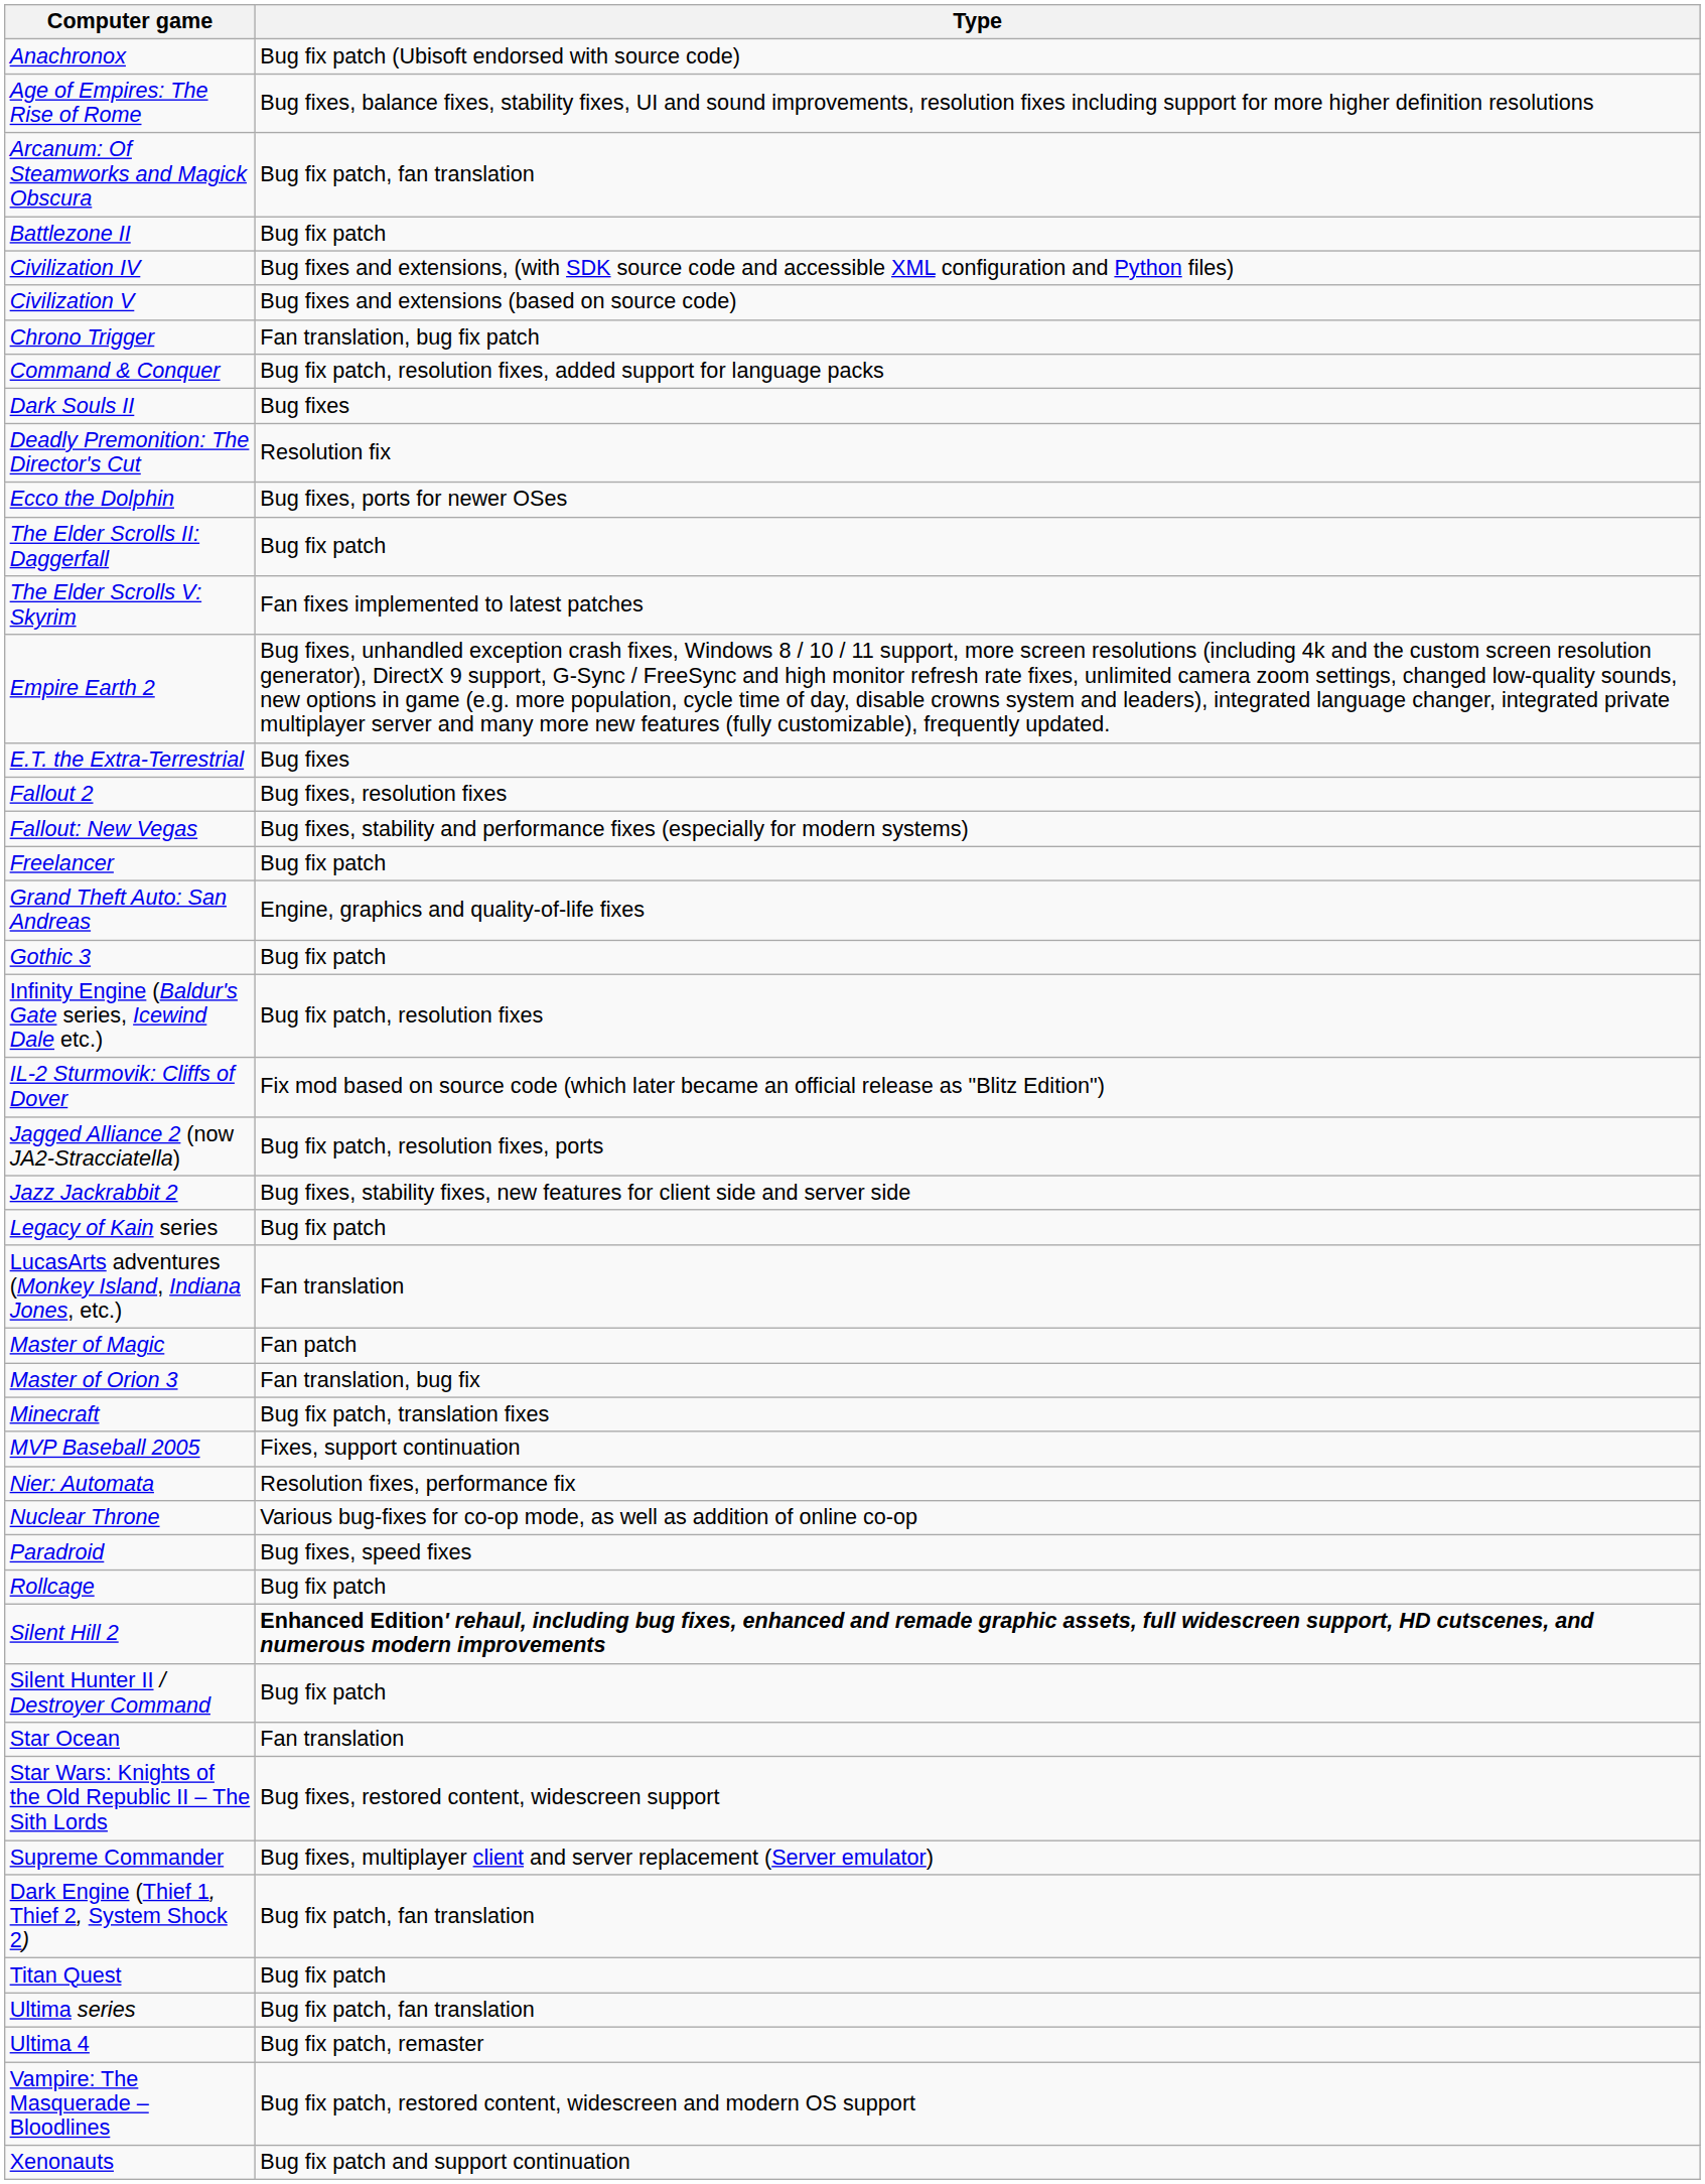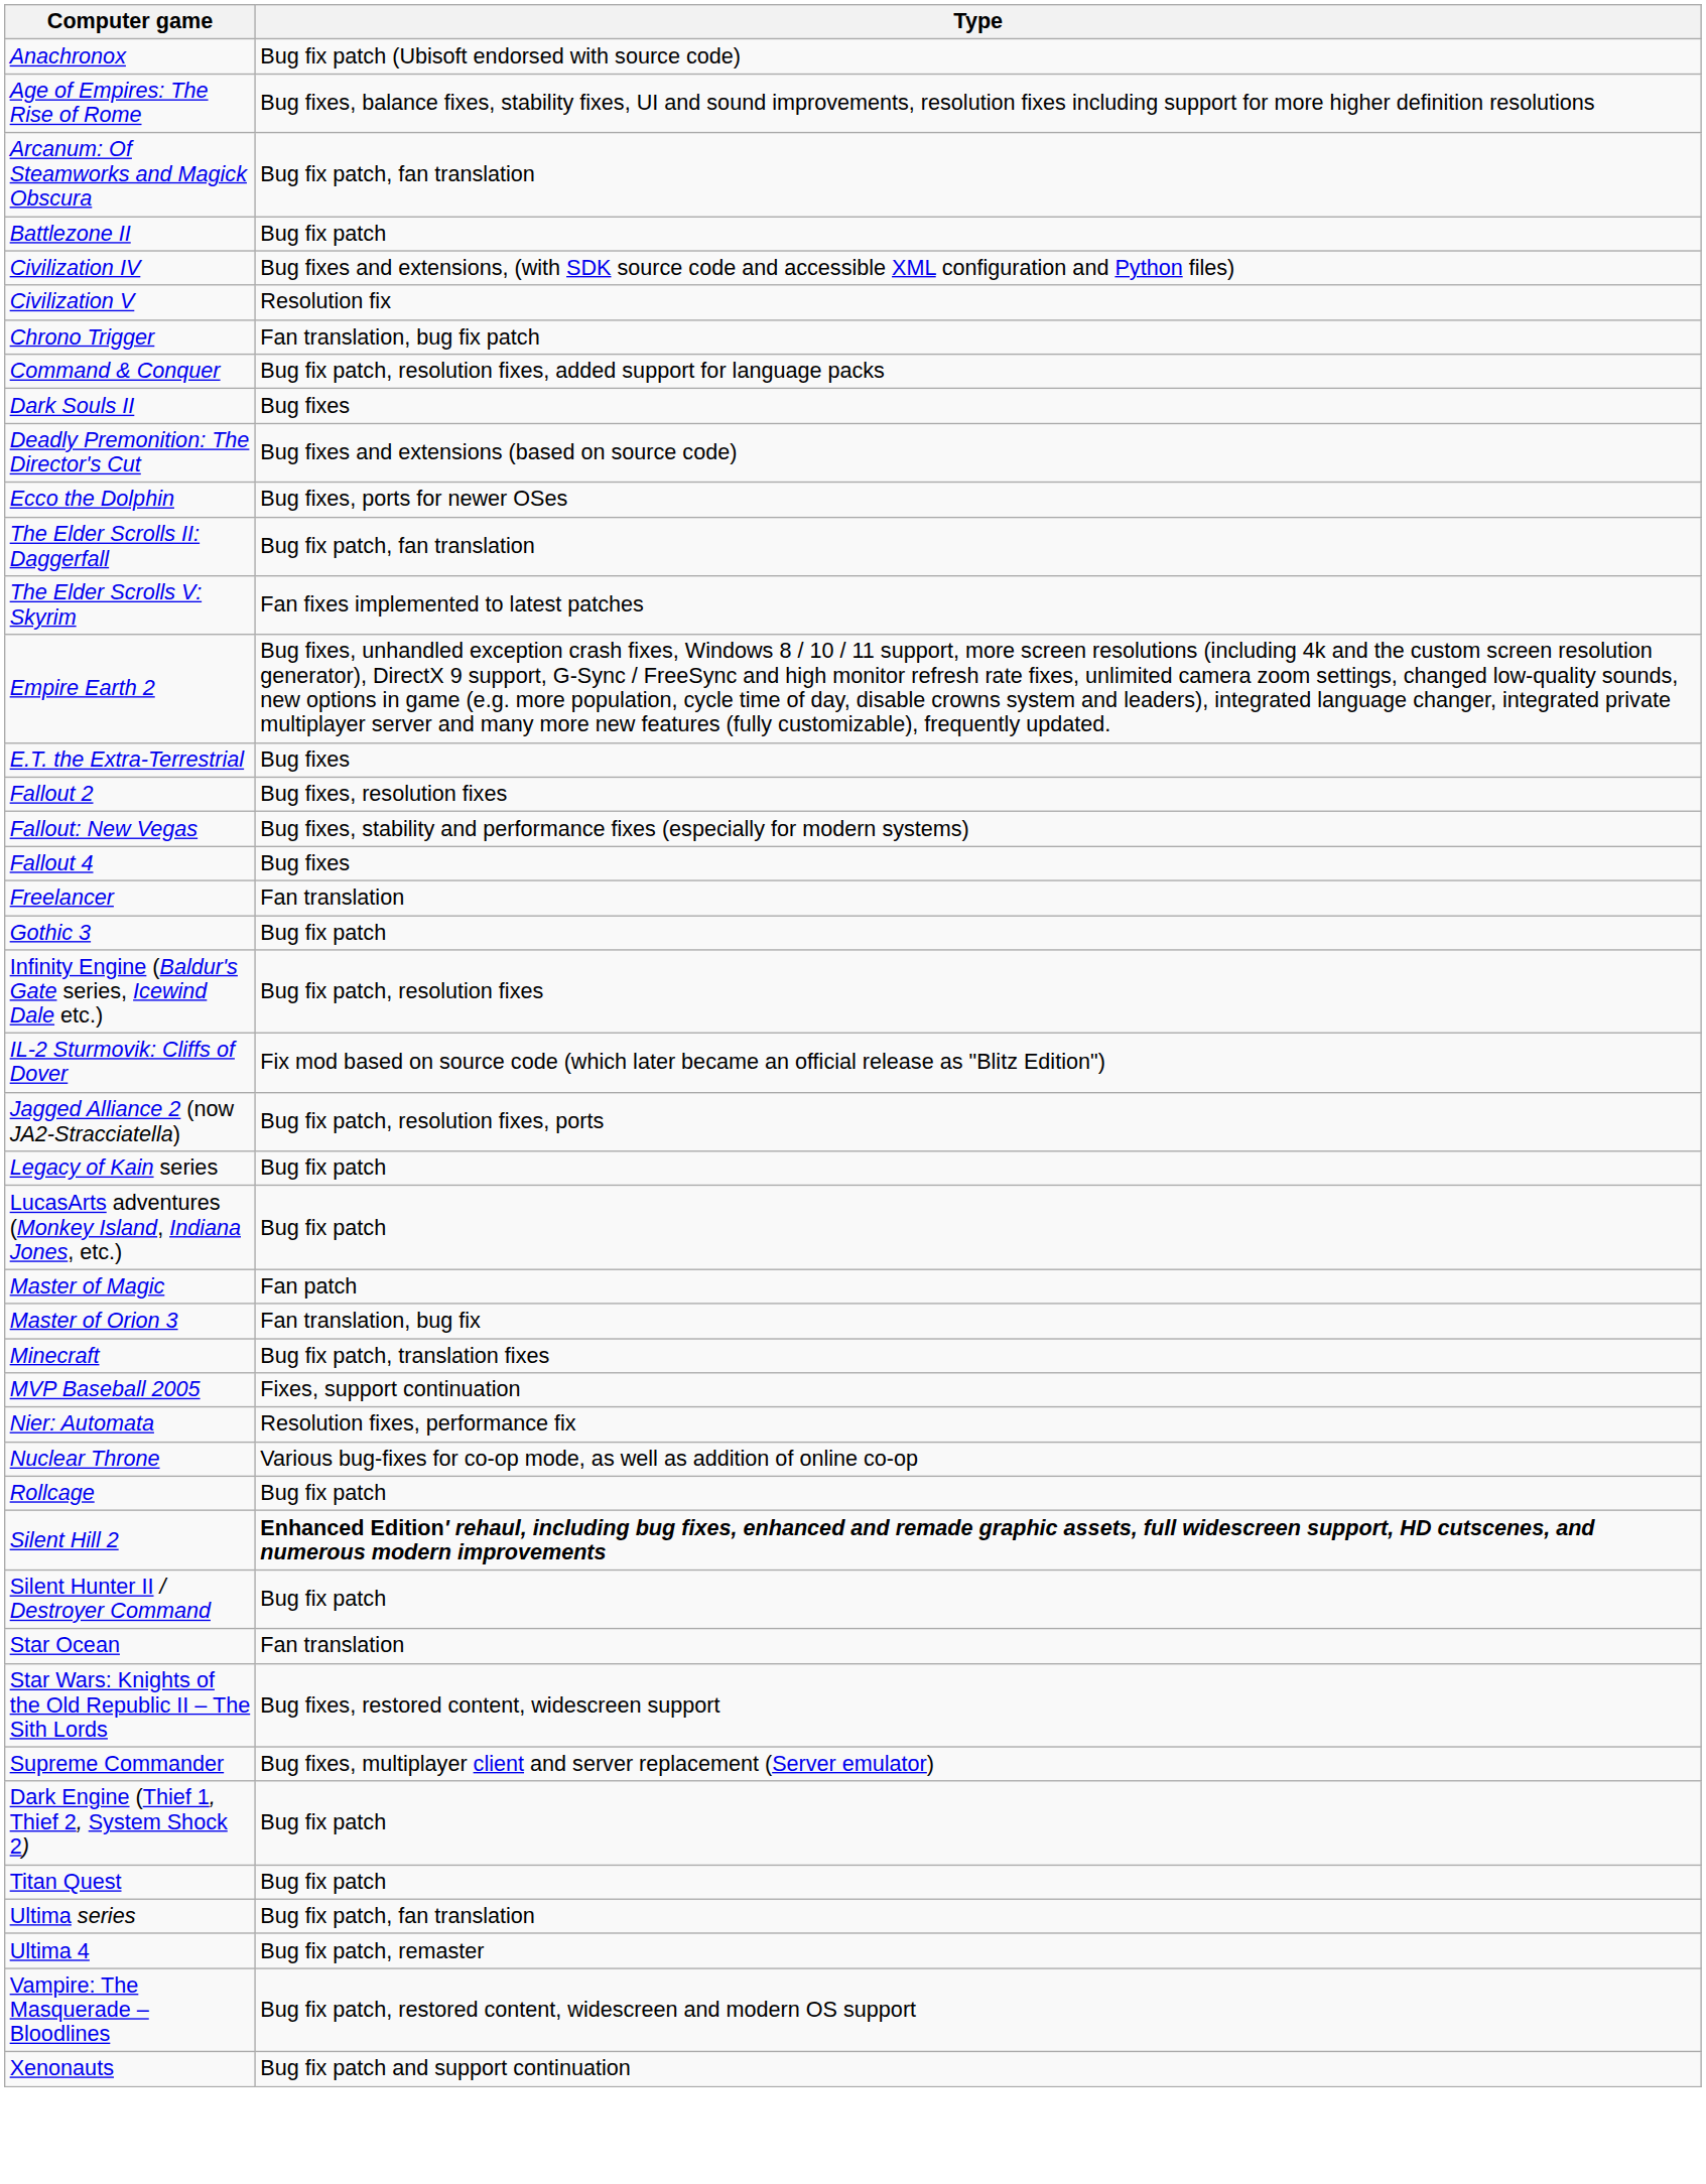Civilization V | Type: Bug fixes and extensions (based on source code) -> Resolution fix
Deadly Premonition: The Director's Cut | Type: Resolution fix -> Bug fixes and extensions (based on source code)
The Elder Scrolls II: Daggerfall | Type: Bug fix patch -> Bug fix patch, fan translation
+ row: Fallout 4 | Bug fixes
Freelancer | Type: Bug fix patch -> Fan translation
- row: Grand Theft Auto: San Andreas | Engine, graphics and quality-of-life fixes
- row: Jazz Jackrabbit 2 | Bug fixes, stability fixes, new features for client side and server side
LucasArts adventures (Monkey Island, Indiana Jones, etc.) | Type: Fan translation -> Bug fix patch
- row: Paradroid | Bug fixes, speed fixes
Dark Engine (Thief 1, Thief 2, System Shock 2) | Type: Bug fix patch, fan translation -> Bug fix patch
